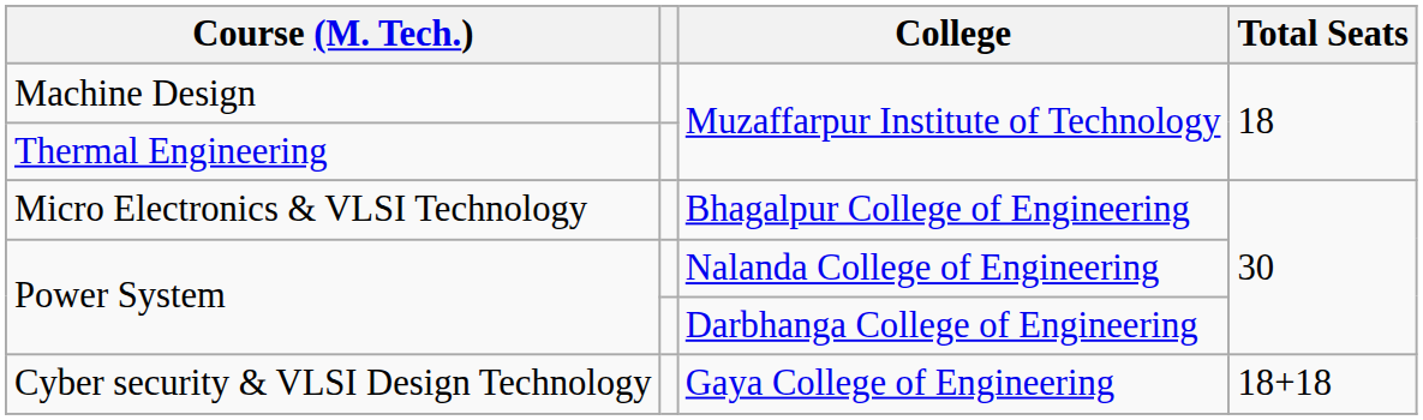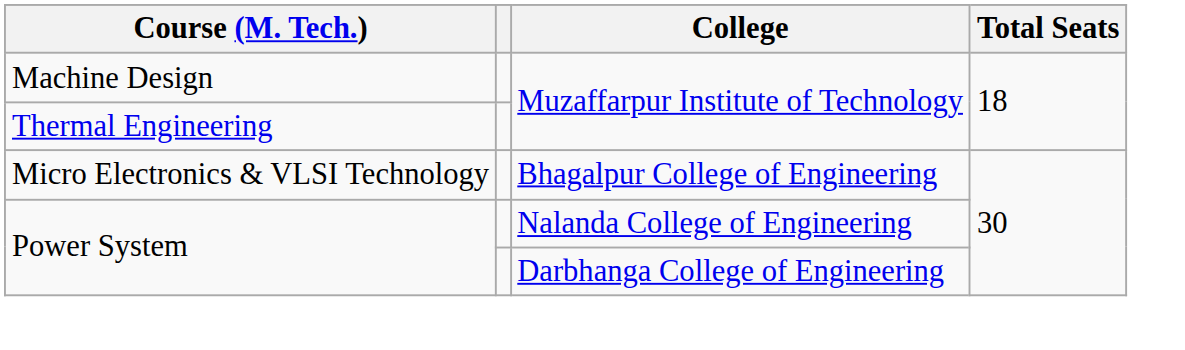- row: Cyber security & VLSI Design Technology | Gaya College of Engineering | 18+18
